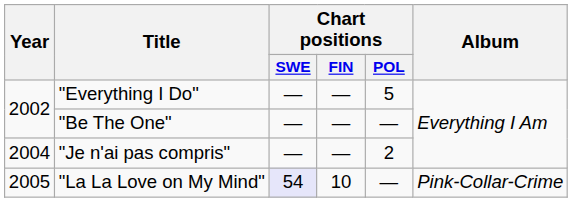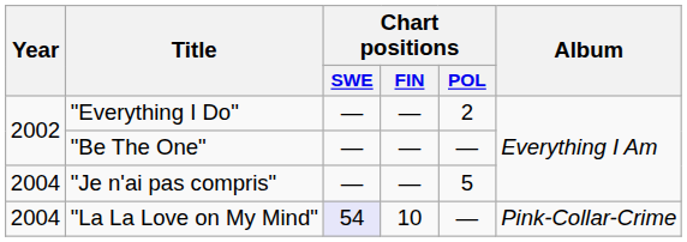"Everything I Do" | Chart positions / POL: 5 -> 2
"Je n'ai pas compris" | Chart positions / POL: 2 -> 5
"La La Love on My Mind" | Year: 2005 -> 2004
